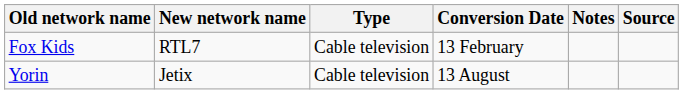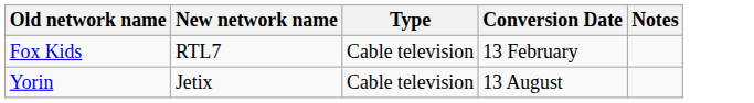- column: Source
